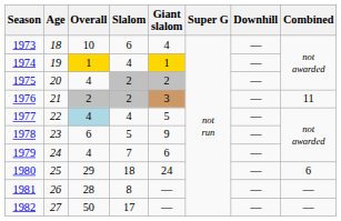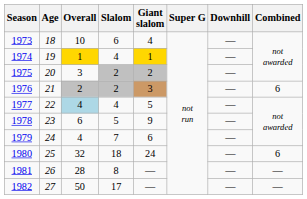1975 | Overall: 4 -> 3
1976 | Combined: 11 -> 6
1980 | Overall: 29 -> 32
